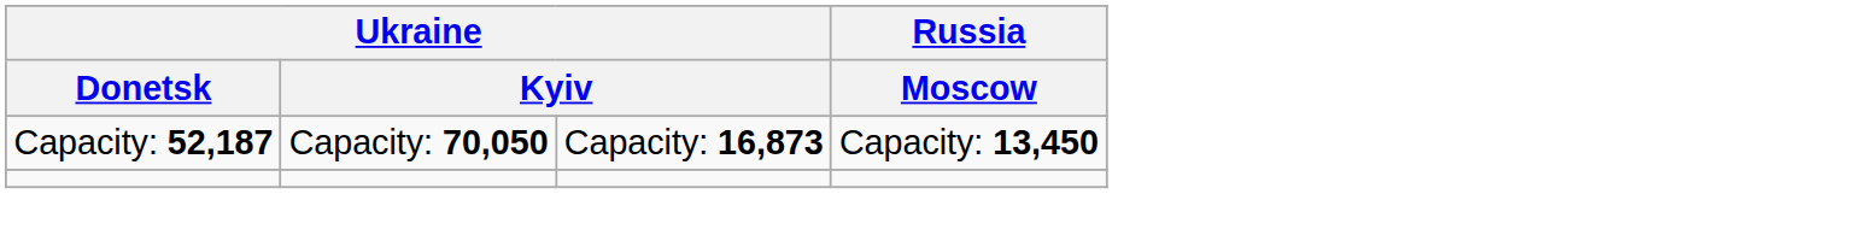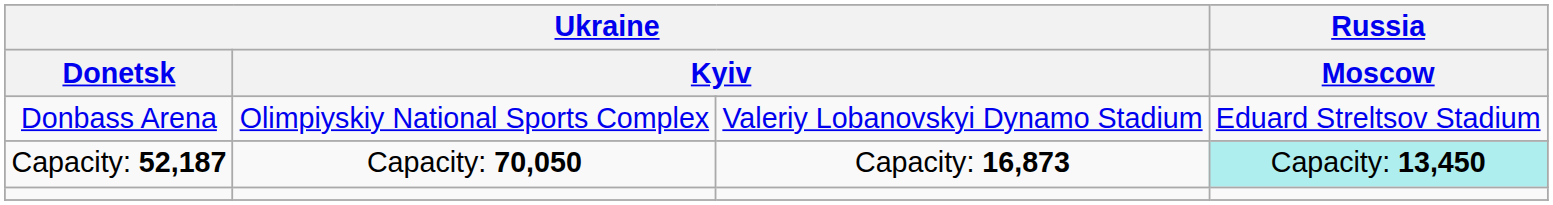+ row: Donbass Arena | Olimpiyskiy National Sports Complex | Valeriy Lobanovskyi Dynamo Stadium | Eduard Streltsov Stadium
Capacity: 52,187 | Russia / Moscow: no background -> paleturquoise background
